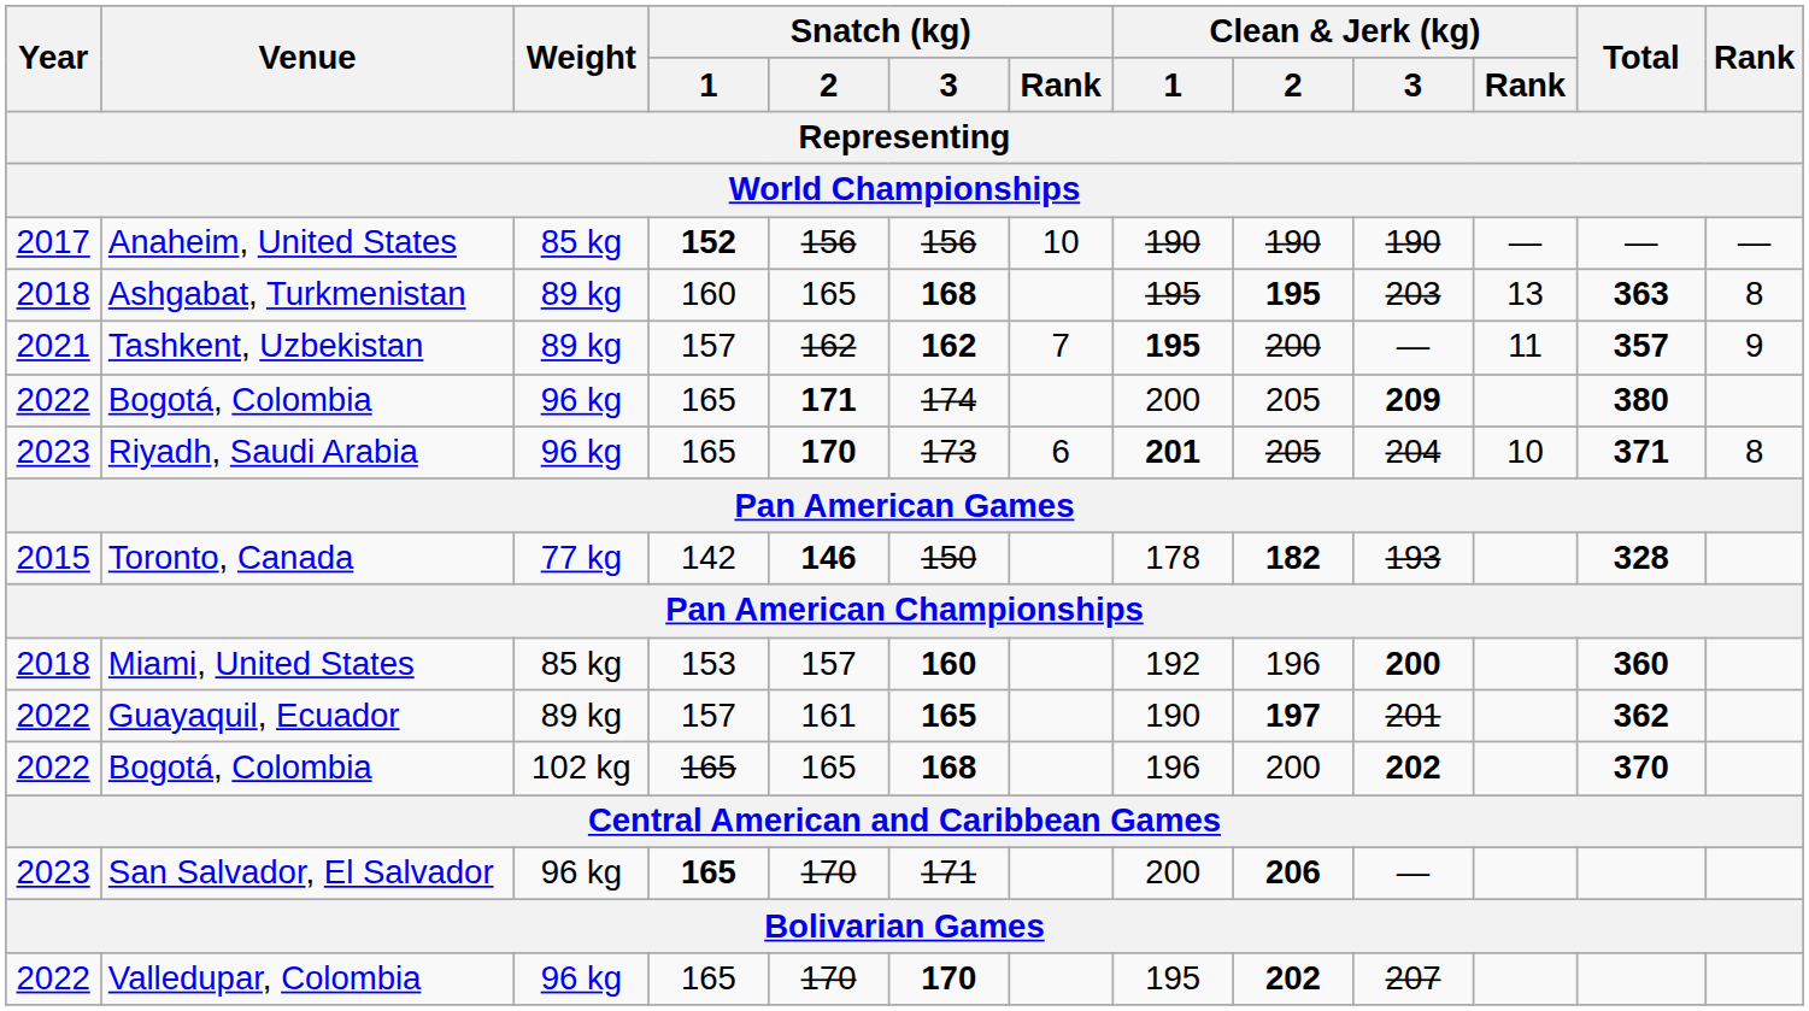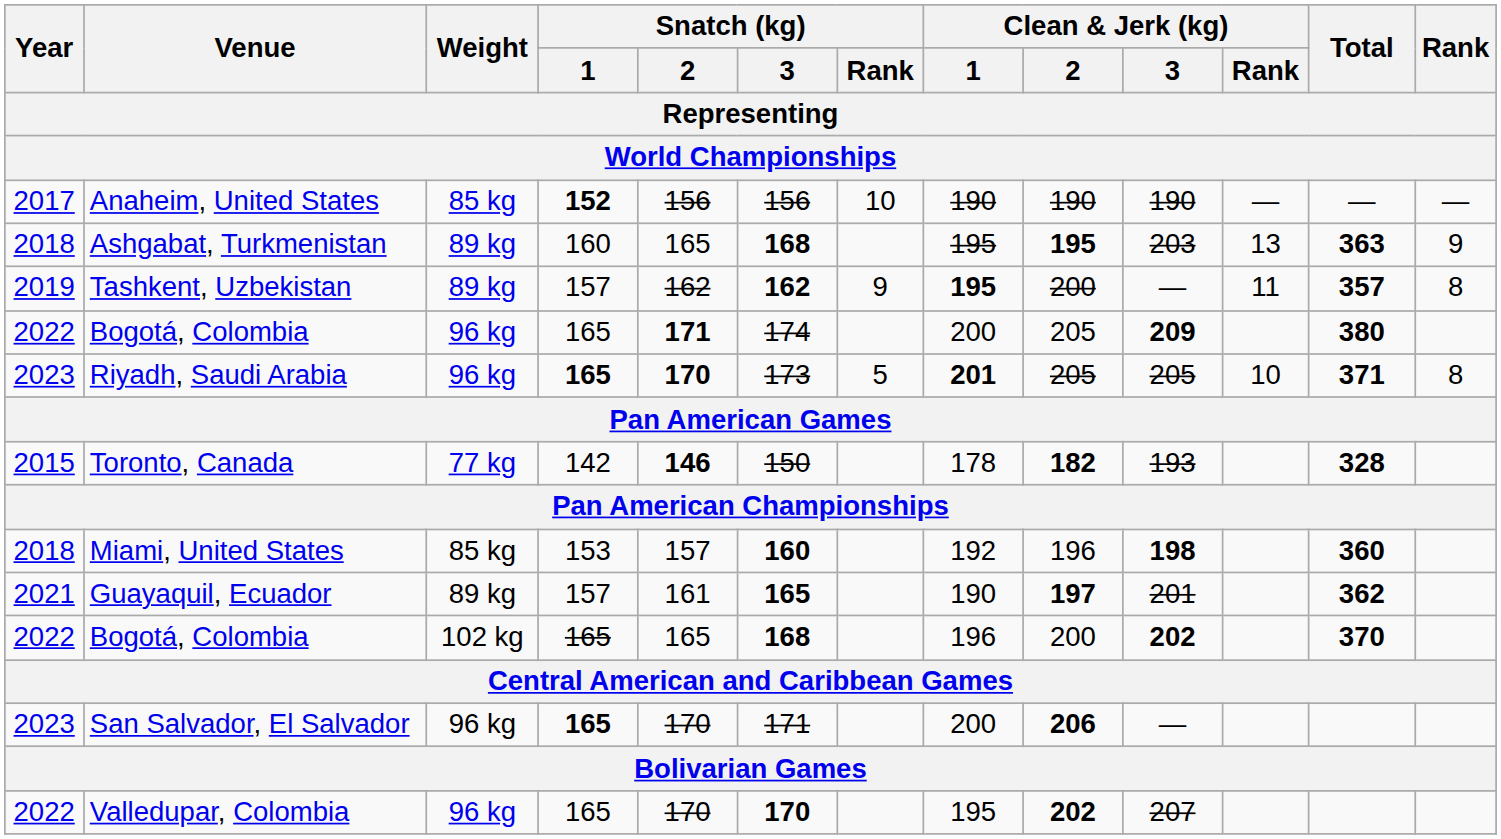Ashgabat, Turkmenistan | Rank: 8 -> 9
Tashkent, Uzbekistan | Year: 2021 -> 2019
Tashkent, Uzbekistan | Snatch (kg) / Rank: 7 -> 9
Tashkent, Uzbekistan | Rank: 9 -> 8
Riyadh, Saudi Arabia | Snatch (kg) / 1: normal -> bold
Riyadh, Saudi Arabia | Snatch (kg) / Rank: 6 -> 5
Riyadh, Saudi Arabia | Clean & Jerk (kg) / 3: 204 -> 205
Miami, United States | Clean & Jerk (kg) / 3: 200 -> 198
Guayaquil, Ecuador | Year: 2022 -> 2021
